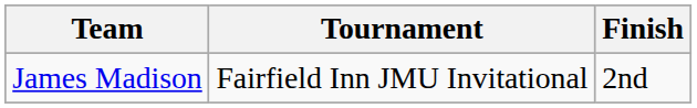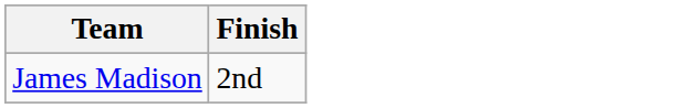- column: Tournament | Fairfield Inn JMU Invitational
